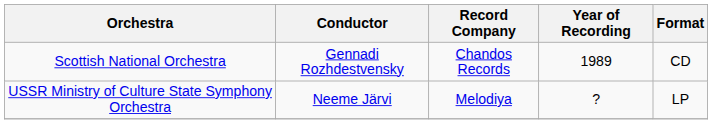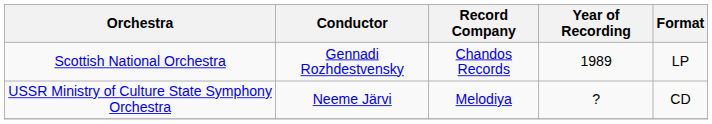Scottish National Orchestra | Format: CD -> LP
USSR Ministry of Culture State Symphony Orchestra | Format: LP -> CD
